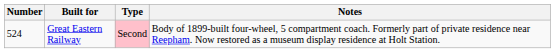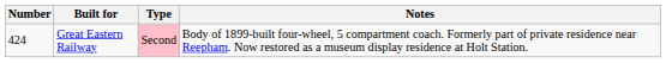Great Eastern Railway | Number: 524 -> 424
